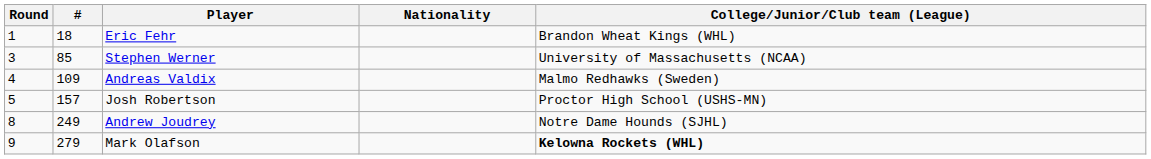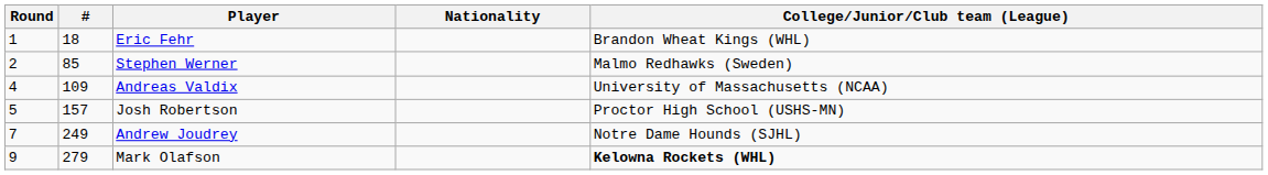Stephen Werner | Round: 3 -> 2
Stephen Werner | College/Junior/Club team (League): University of Massachusetts (NCAA) -> Malmo Redhawks (Sweden)
Andreas Valdix | College/Junior/Club team (League): Malmo Redhawks (Sweden) -> University of Massachusetts (NCAA)
Andrew Joudrey | Round: 8 -> 7
